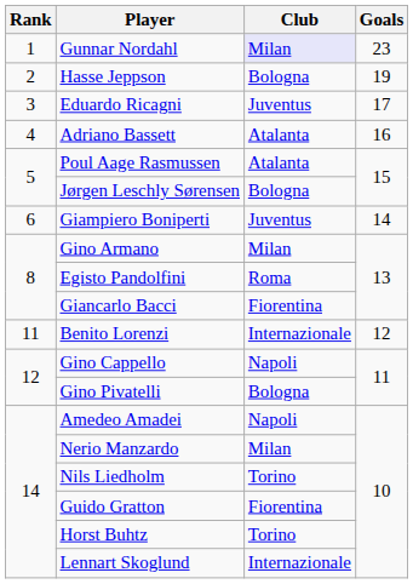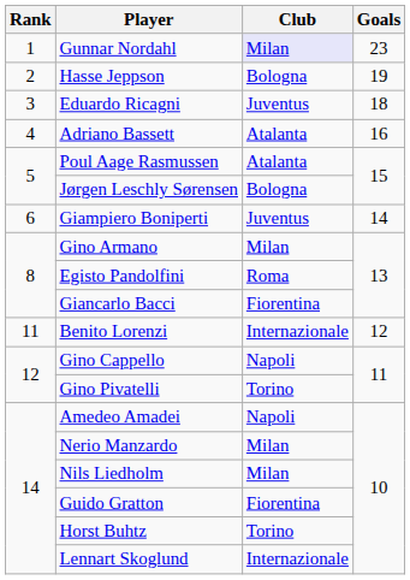Eduardo Ricagni | Goals: 17 -> 18
Gino Pivatelli | Club: Bologna -> Torino
Nils Liedholm | Club: Torino -> Milan
